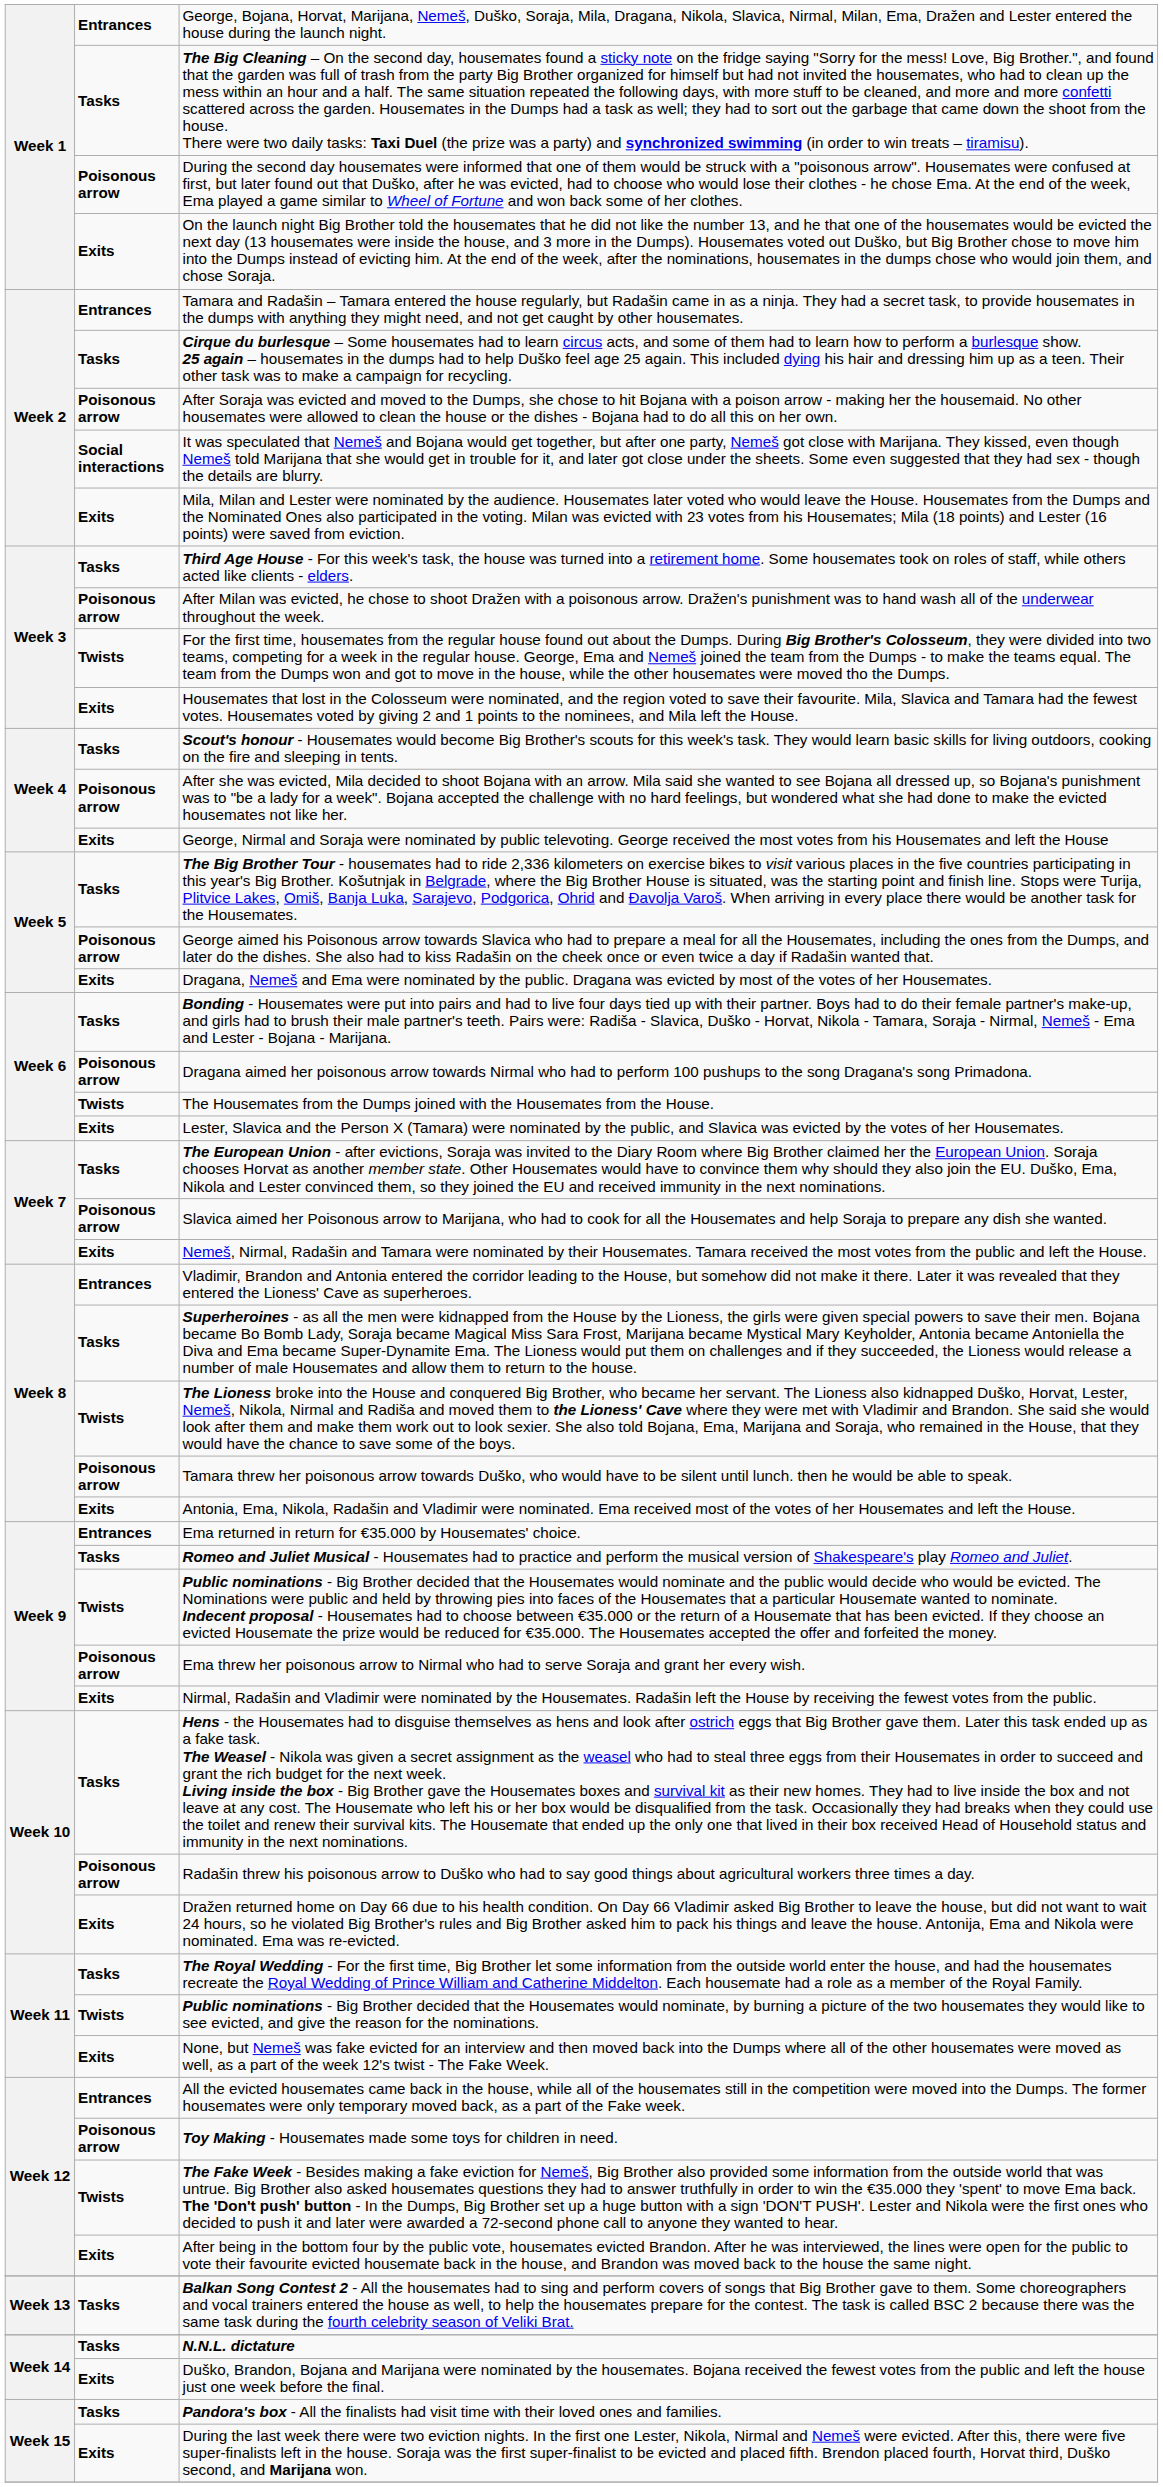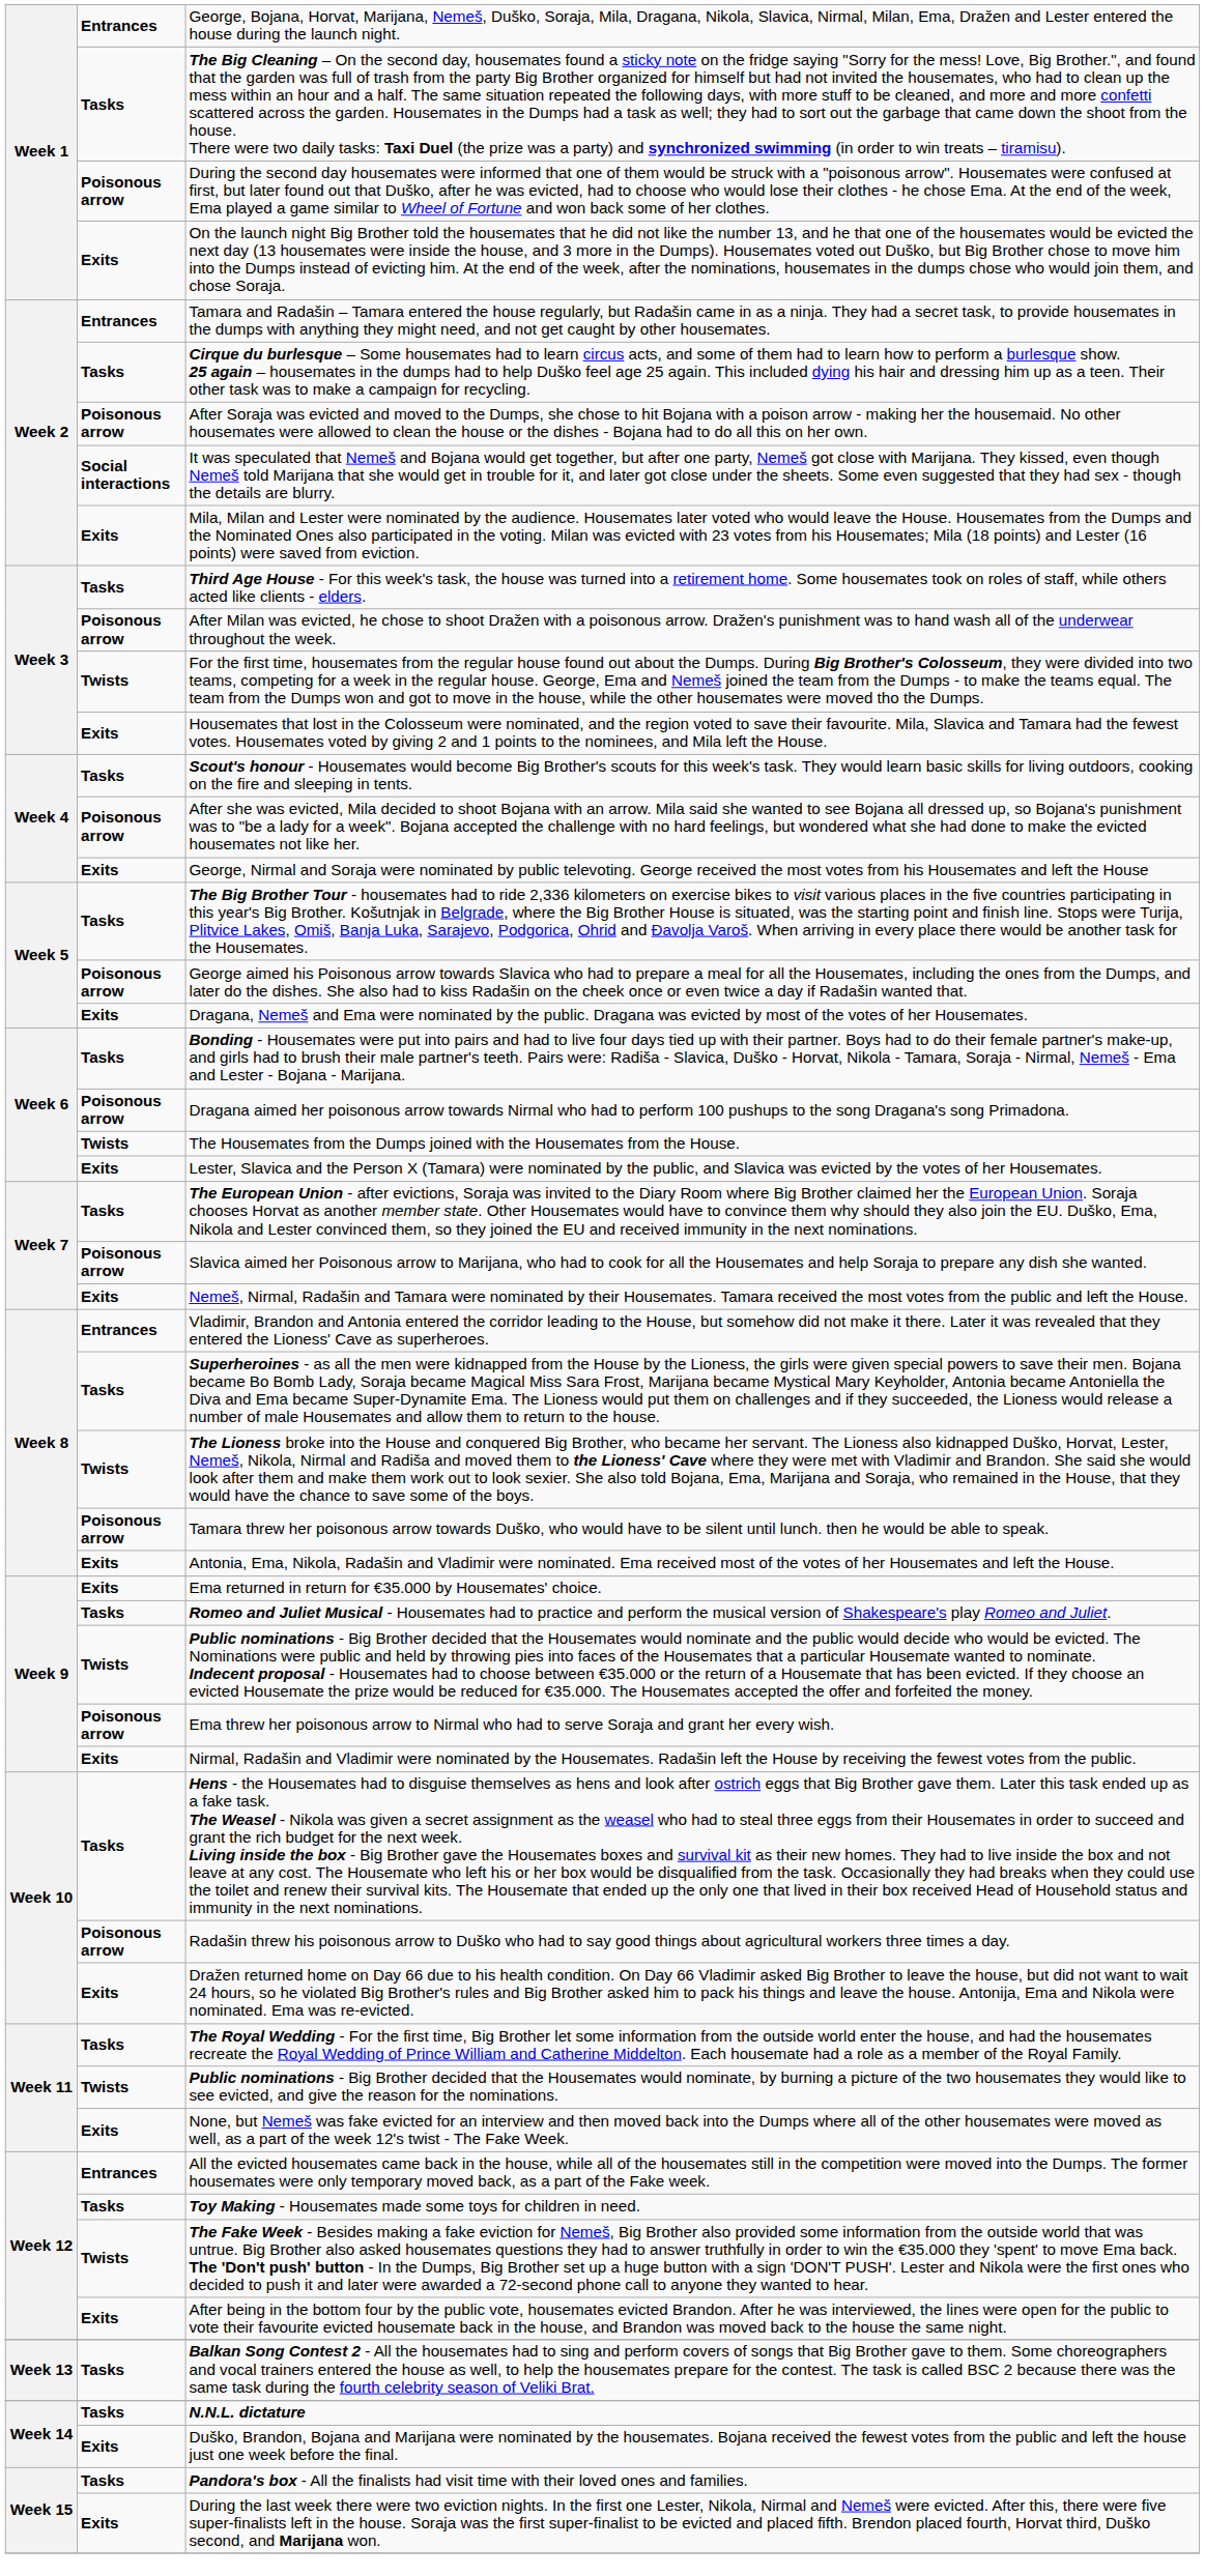Ema returned in return for €35.000 by Housemates' choice. | column 2: Entrances -> Exits
Toy Making - Housemates made some toys for children in need. | column 2: Poisonous arrow -> Tasks
